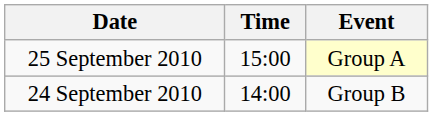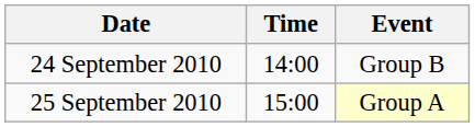rows swapped: 24 September 2010 <-> 25 September 2010
